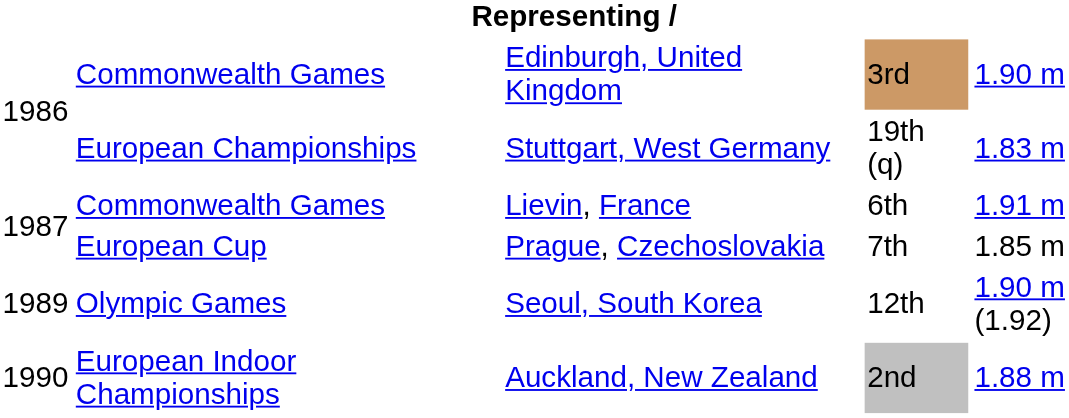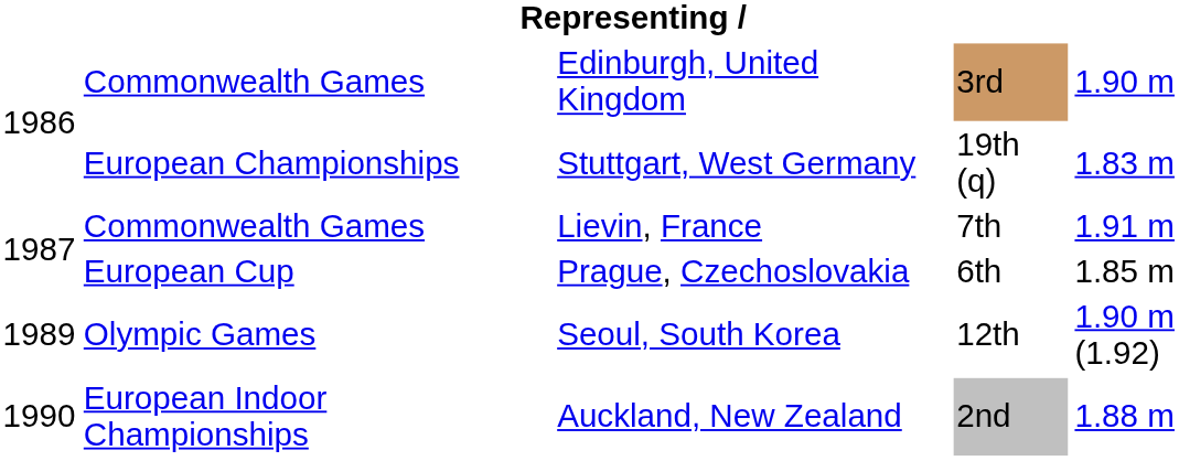Lievin, France | column 4: 6th -> 7th
Prague, Czechoslovakia | column 4: 7th -> 6th
